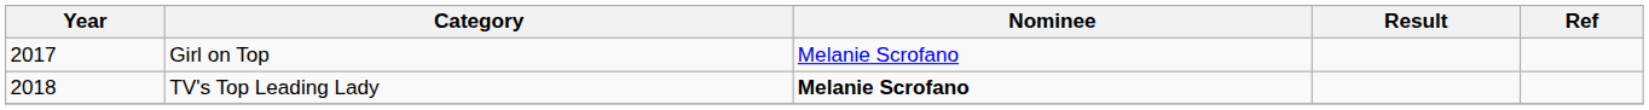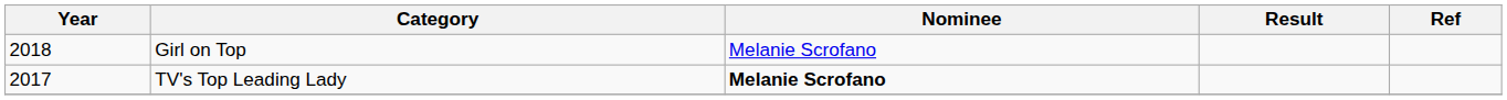Girl on Top | Year: 2017 -> 2018
TV's Top Leading Lady | Year: 2018 -> 2017
